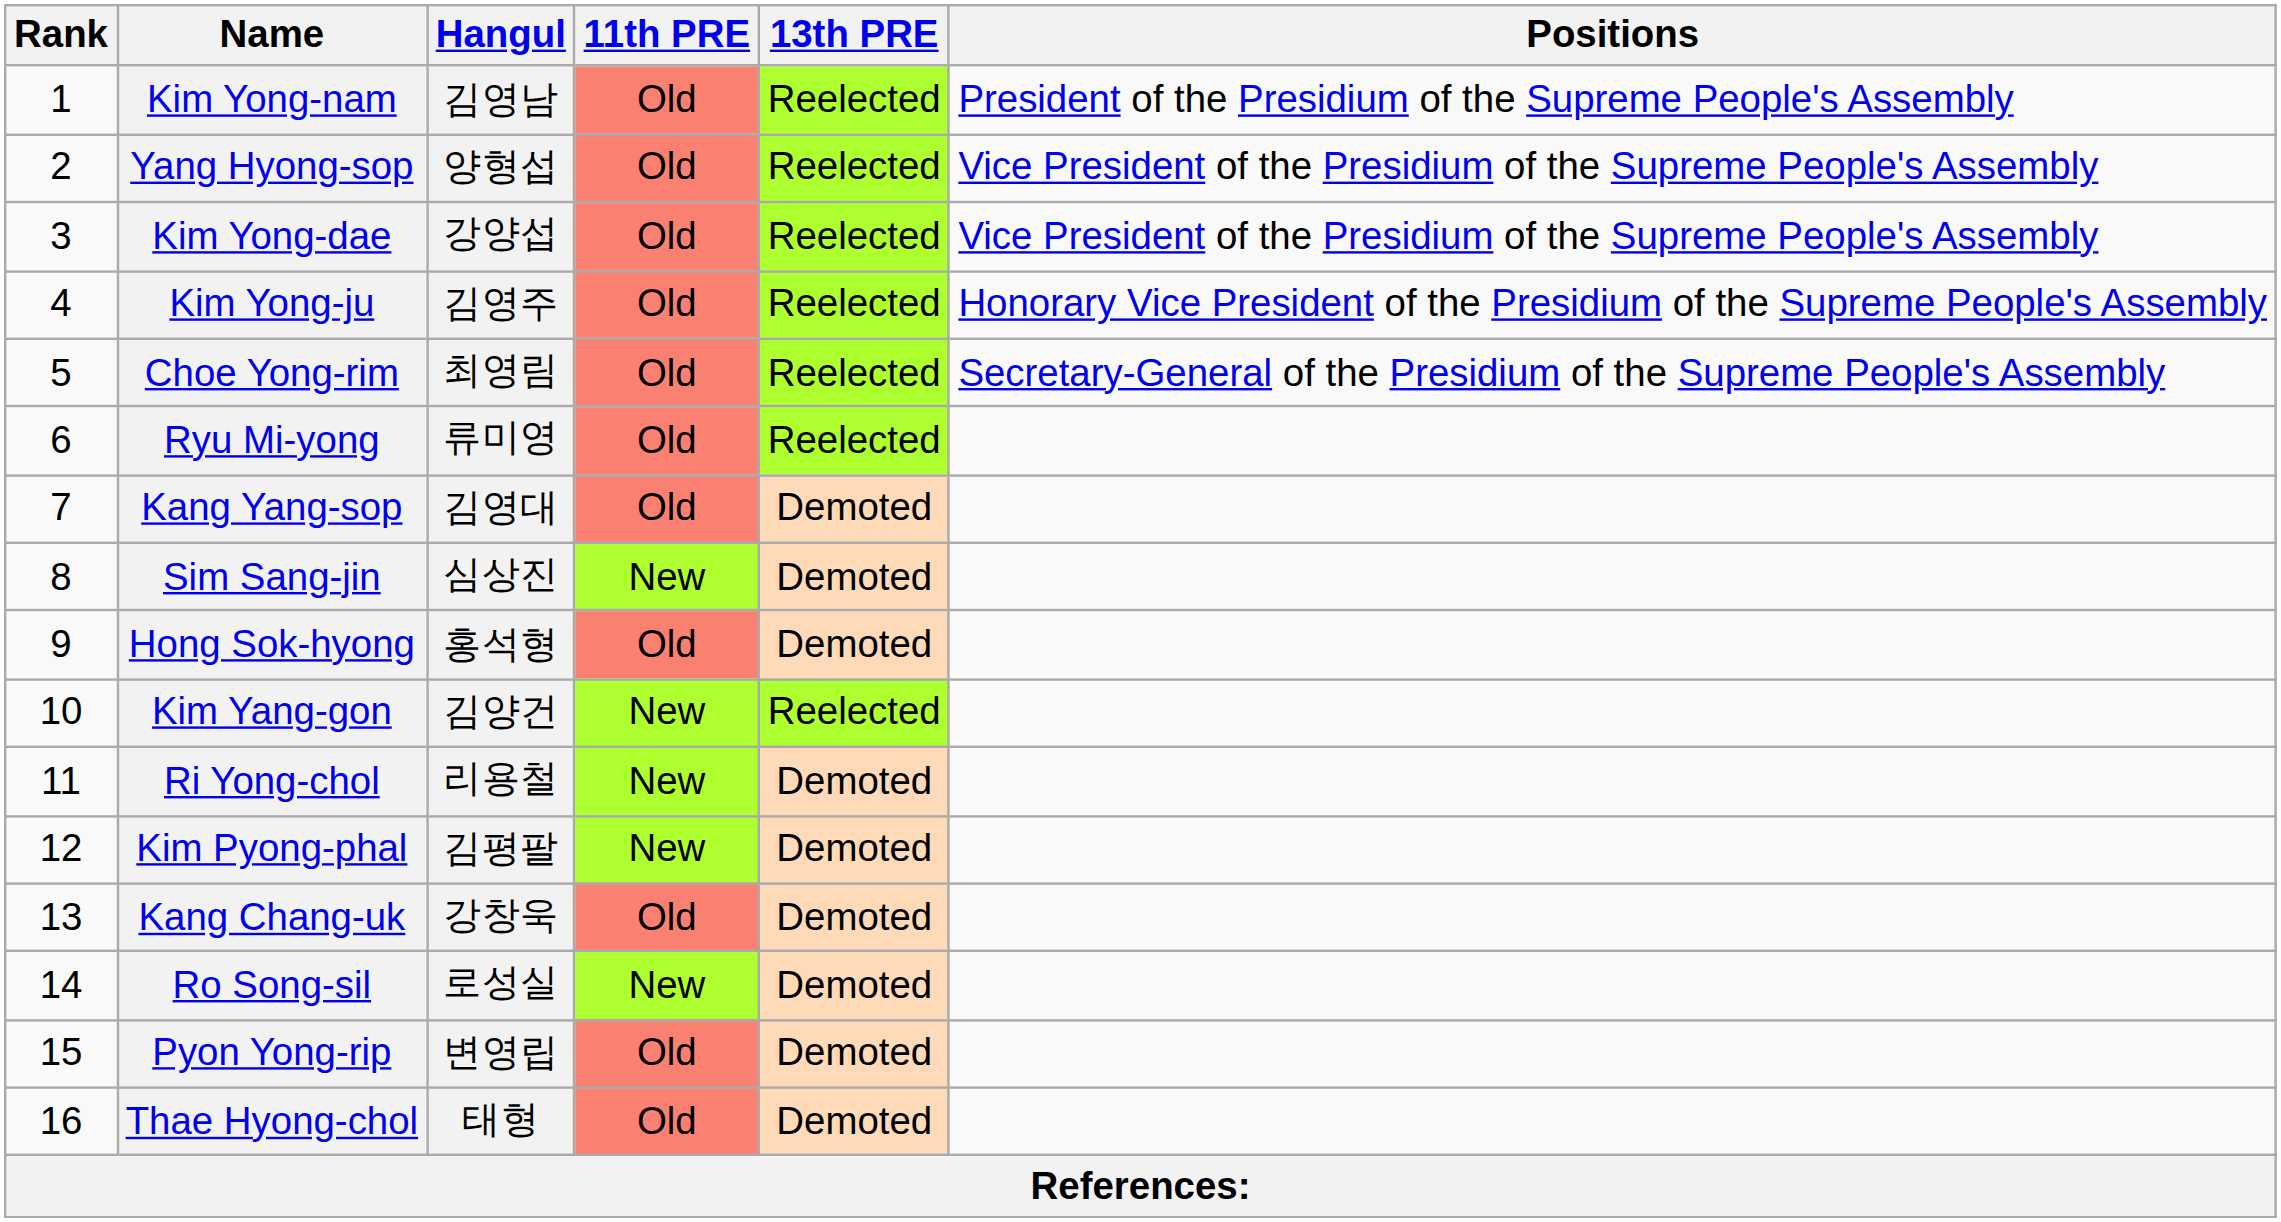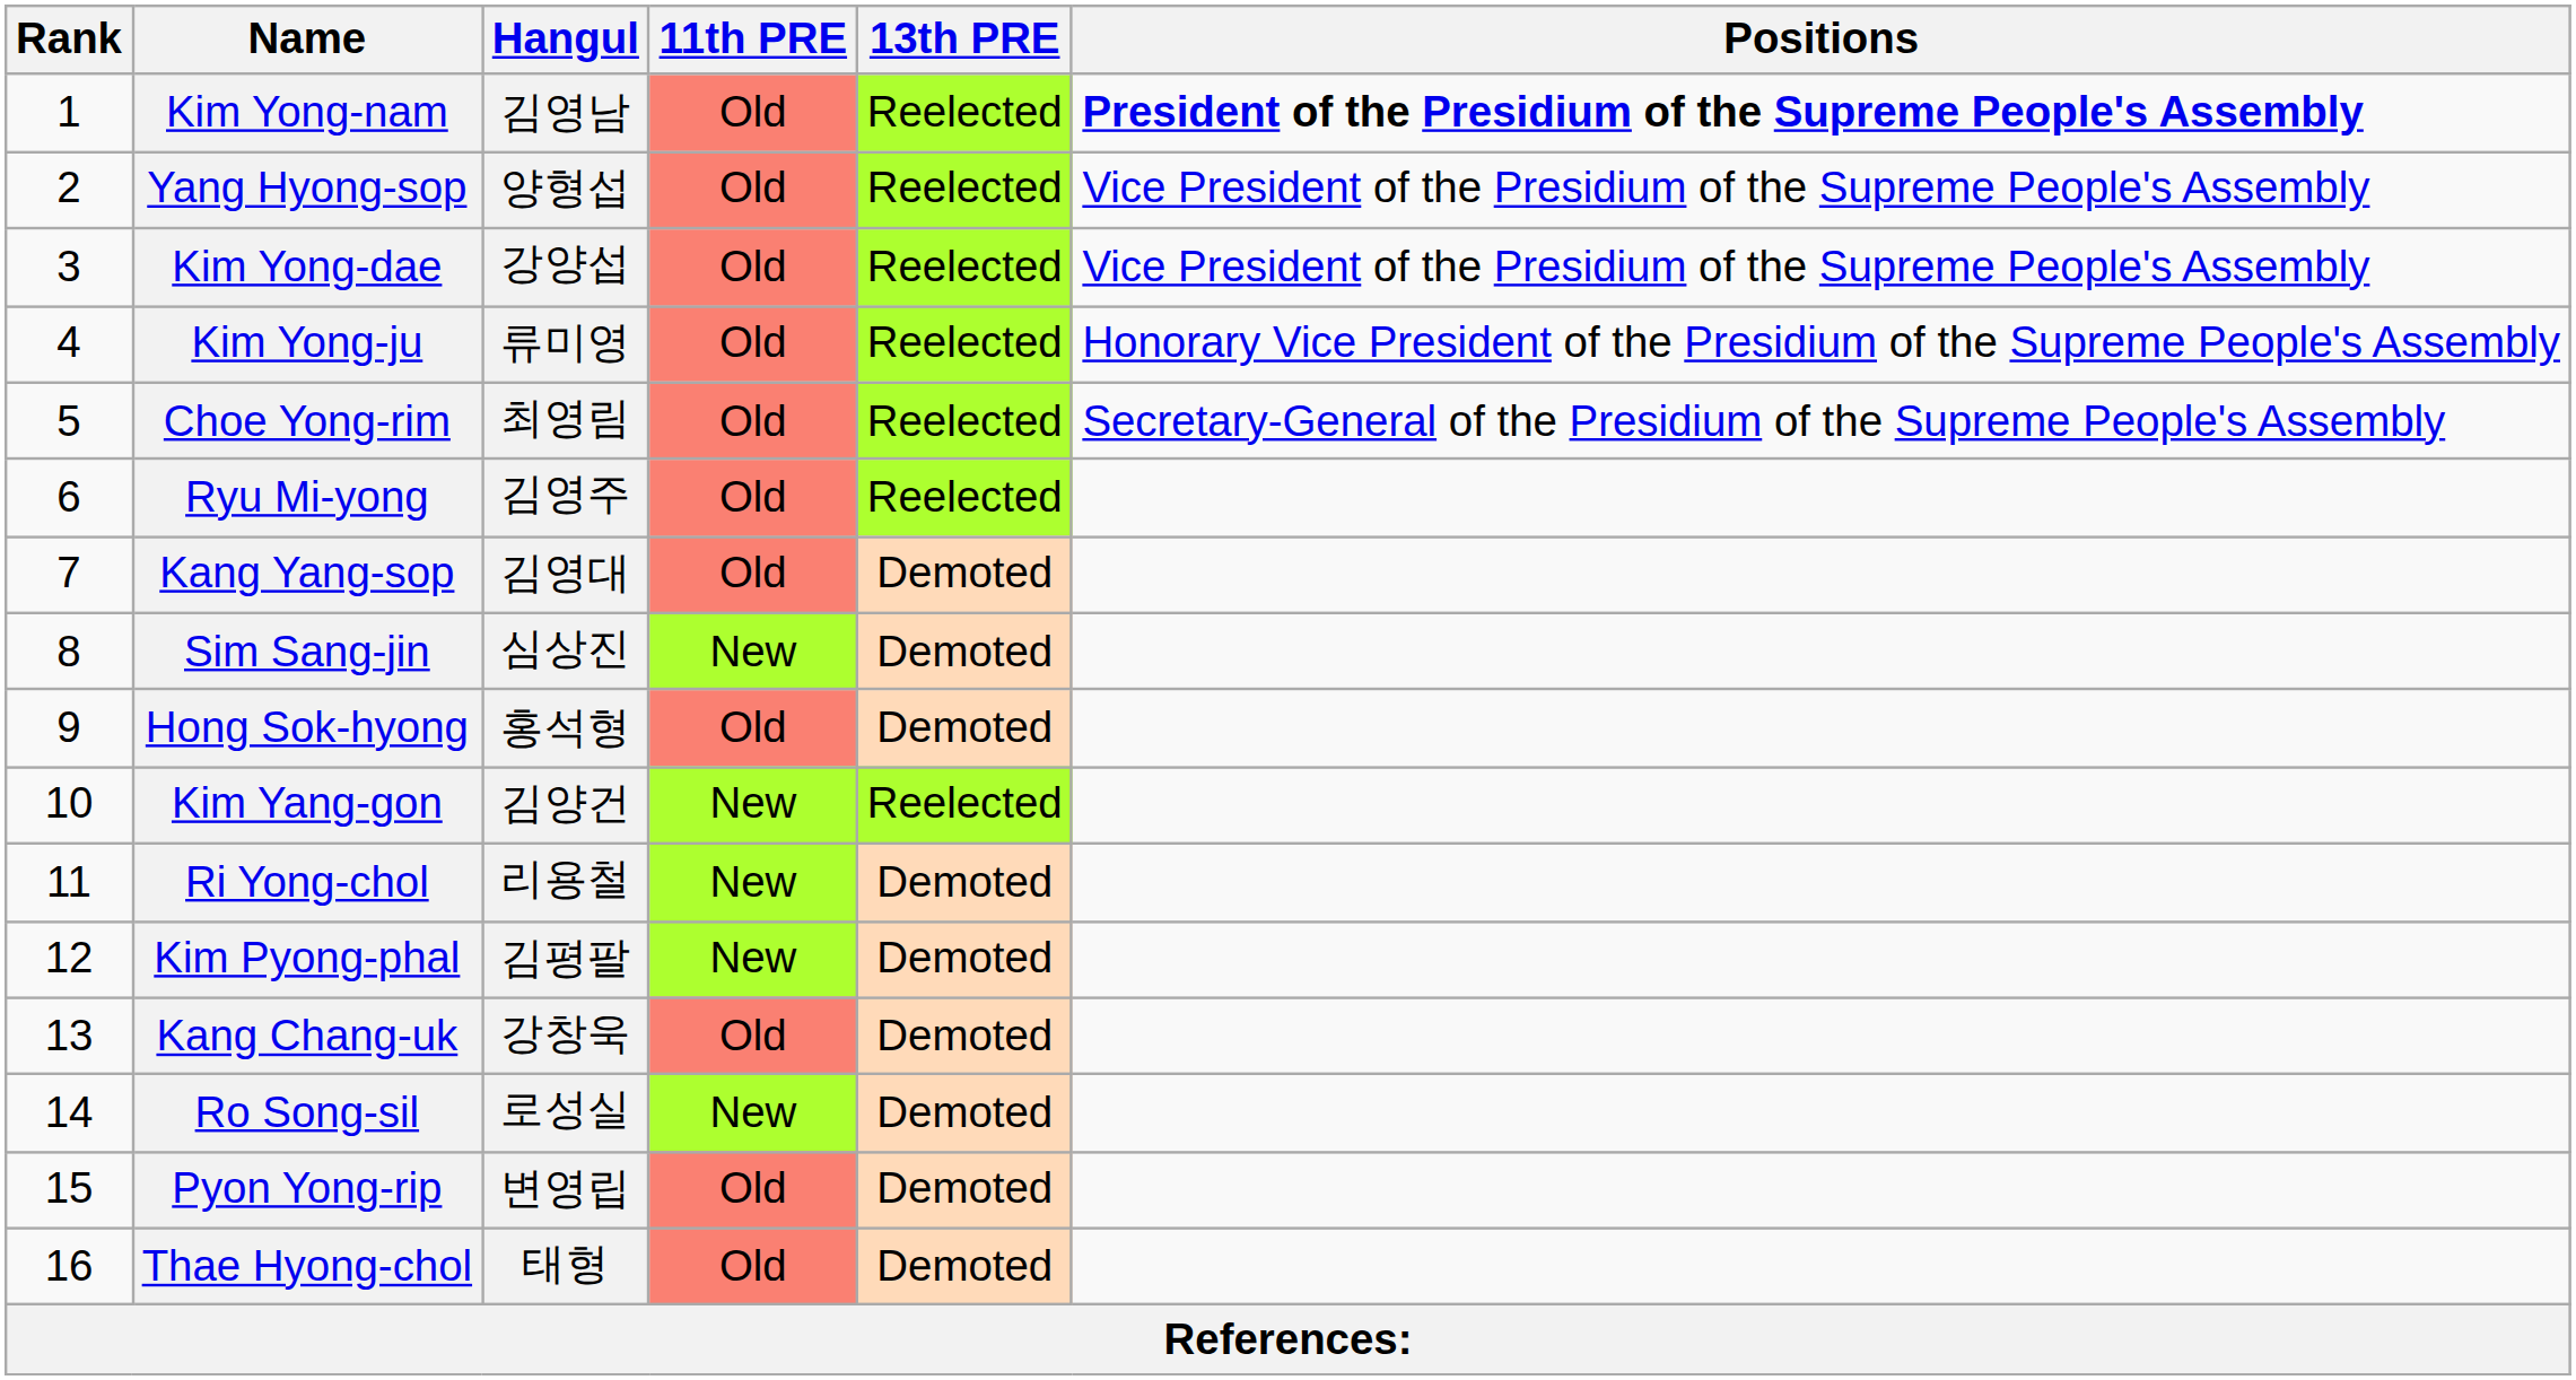Kim Yong-nam | Positions: normal -> bold
Kim Yong-ju | Hangul: 김영주 -> 류미영
Ryu Mi-yong | Hangul: 류미영 -> 김영주
